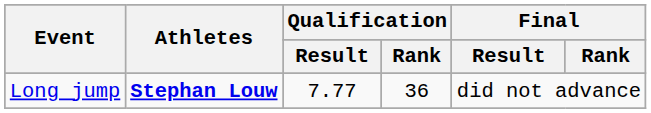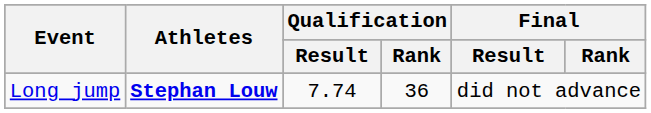Long jump | Qualification / Result: 7.77 -> 7.74
